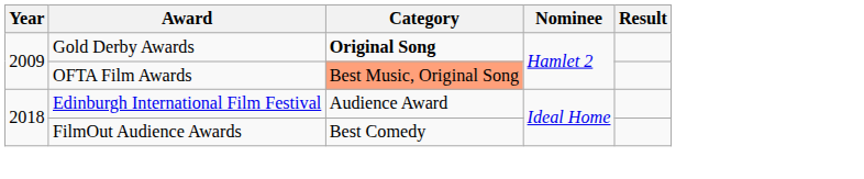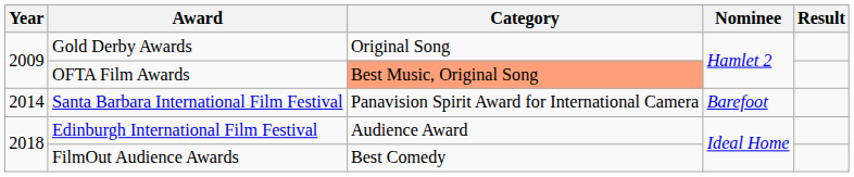Gold Derby Awards | Category: bold -> normal
+ row: 2014 | Santa Barbara International Film Festival | Panavision Spirit Award for International Camera | Barefoot
